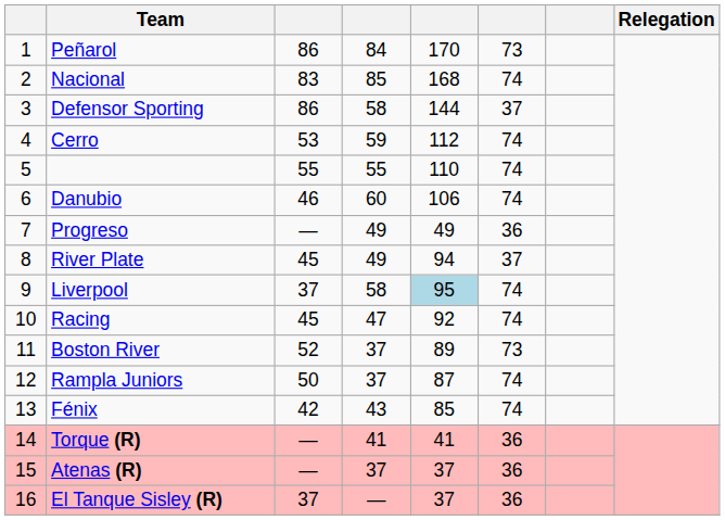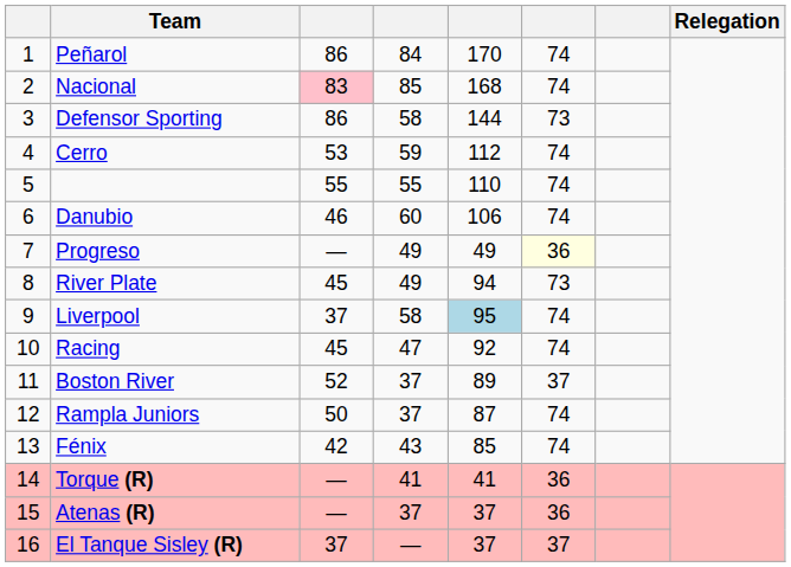Peñarol | column 6: 73 -> 74
Nacional | column 3: no background -> pink background
Defensor Sporting | column 6: 37 -> 73
Progreso | column 6: no background -> lightyellow background
River Plate | column 6: 37 -> 73
Boston River | column 6: 73 -> 37
El Tanque Sisley (R) | column 6: 36 -> 37
